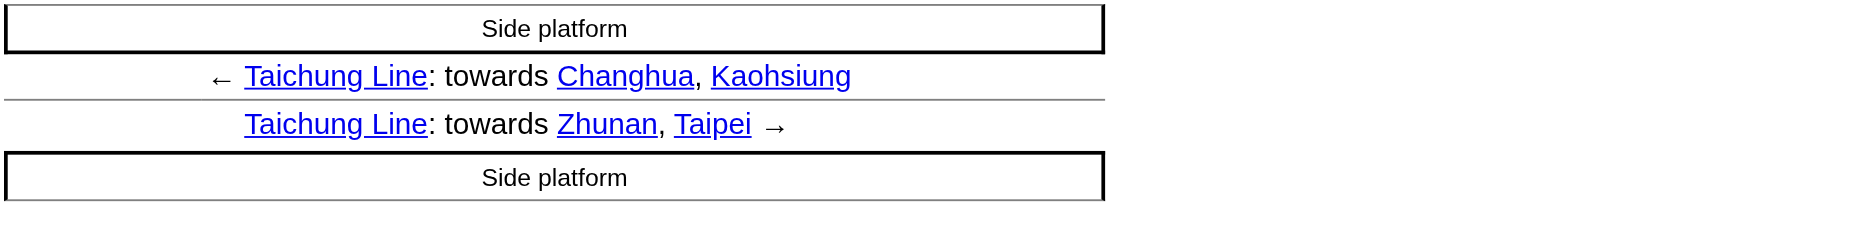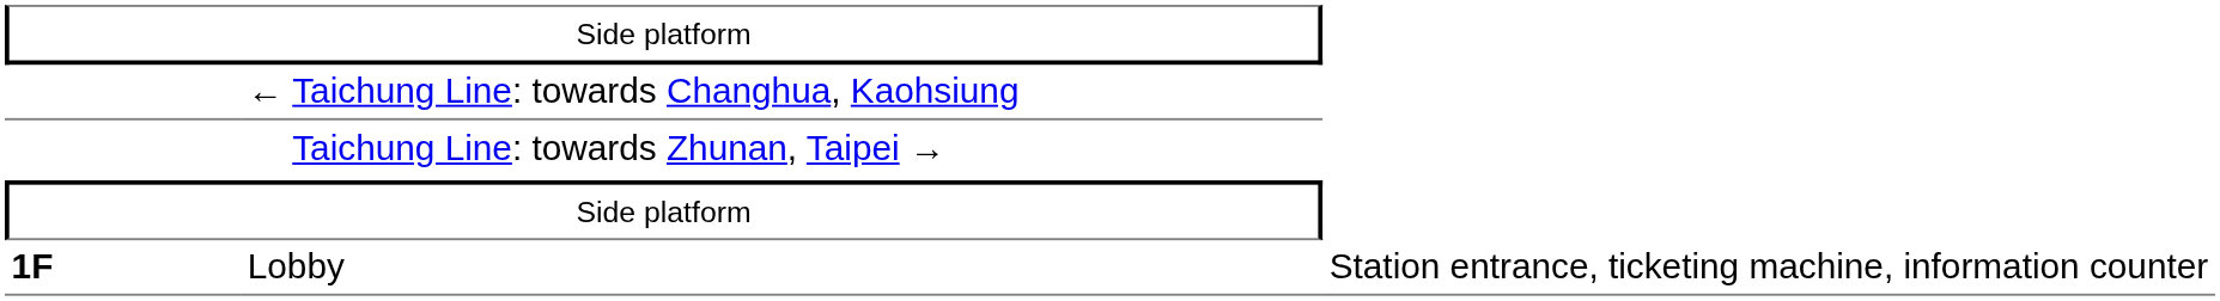+ row: 1F | Lobby | Station entrance, ticketing machine, information counter
